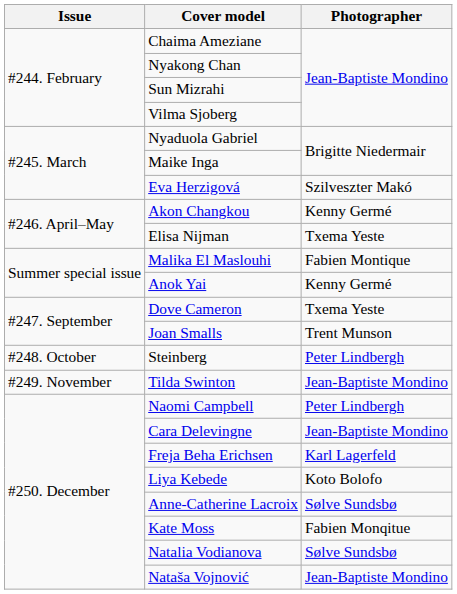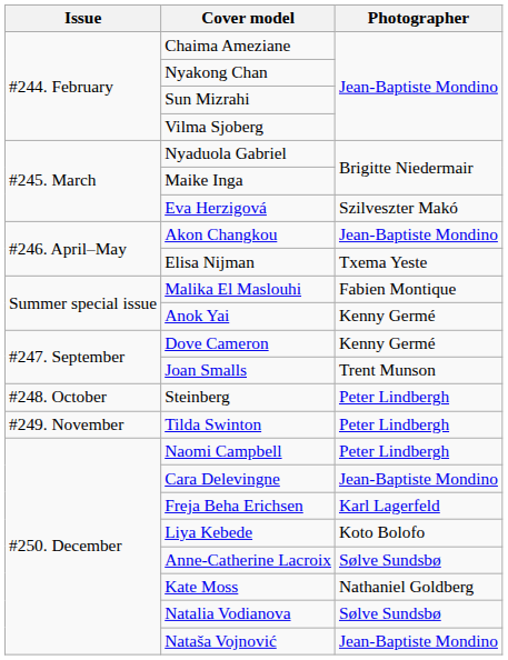Akon Changkou | Photographer: Kenny Germé -> Jean-Baptiste Mondino
Dove Cameron | Photographer: Txema Yeste -> Kenny Germé
Tilda Swinton | Photographer: Jean-Baptiste Mondino -> Peter Lindbergh
Kate Moss | Photographer: Fabien Monqitue -> Nathaniel Goldberg
